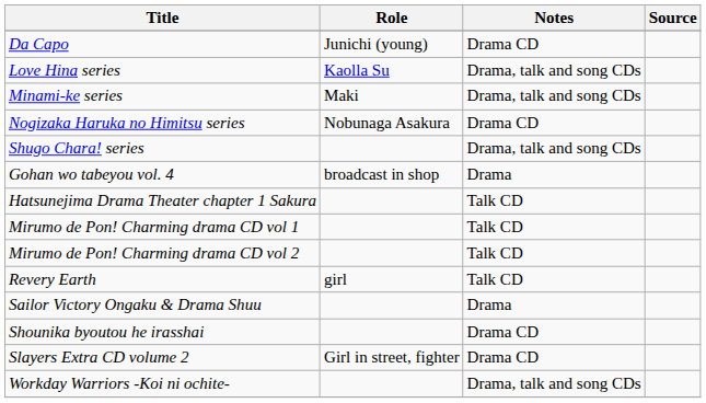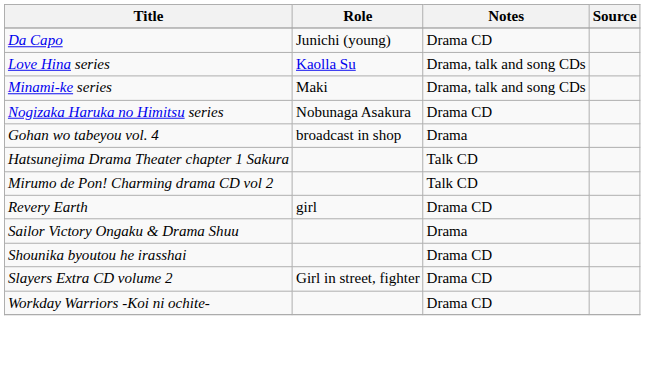- row: Shugo Chara! series | Drama, talk and song CDs
- row: Mirumo de Pon! Charming drama CD vol 1 | Talk CD
Revery Earth | Notes: Talk CD -> Drama CD
Workday Warriors -Koi ni ochite- | Notes: Drama, talk and song CDs -> Drama CD
